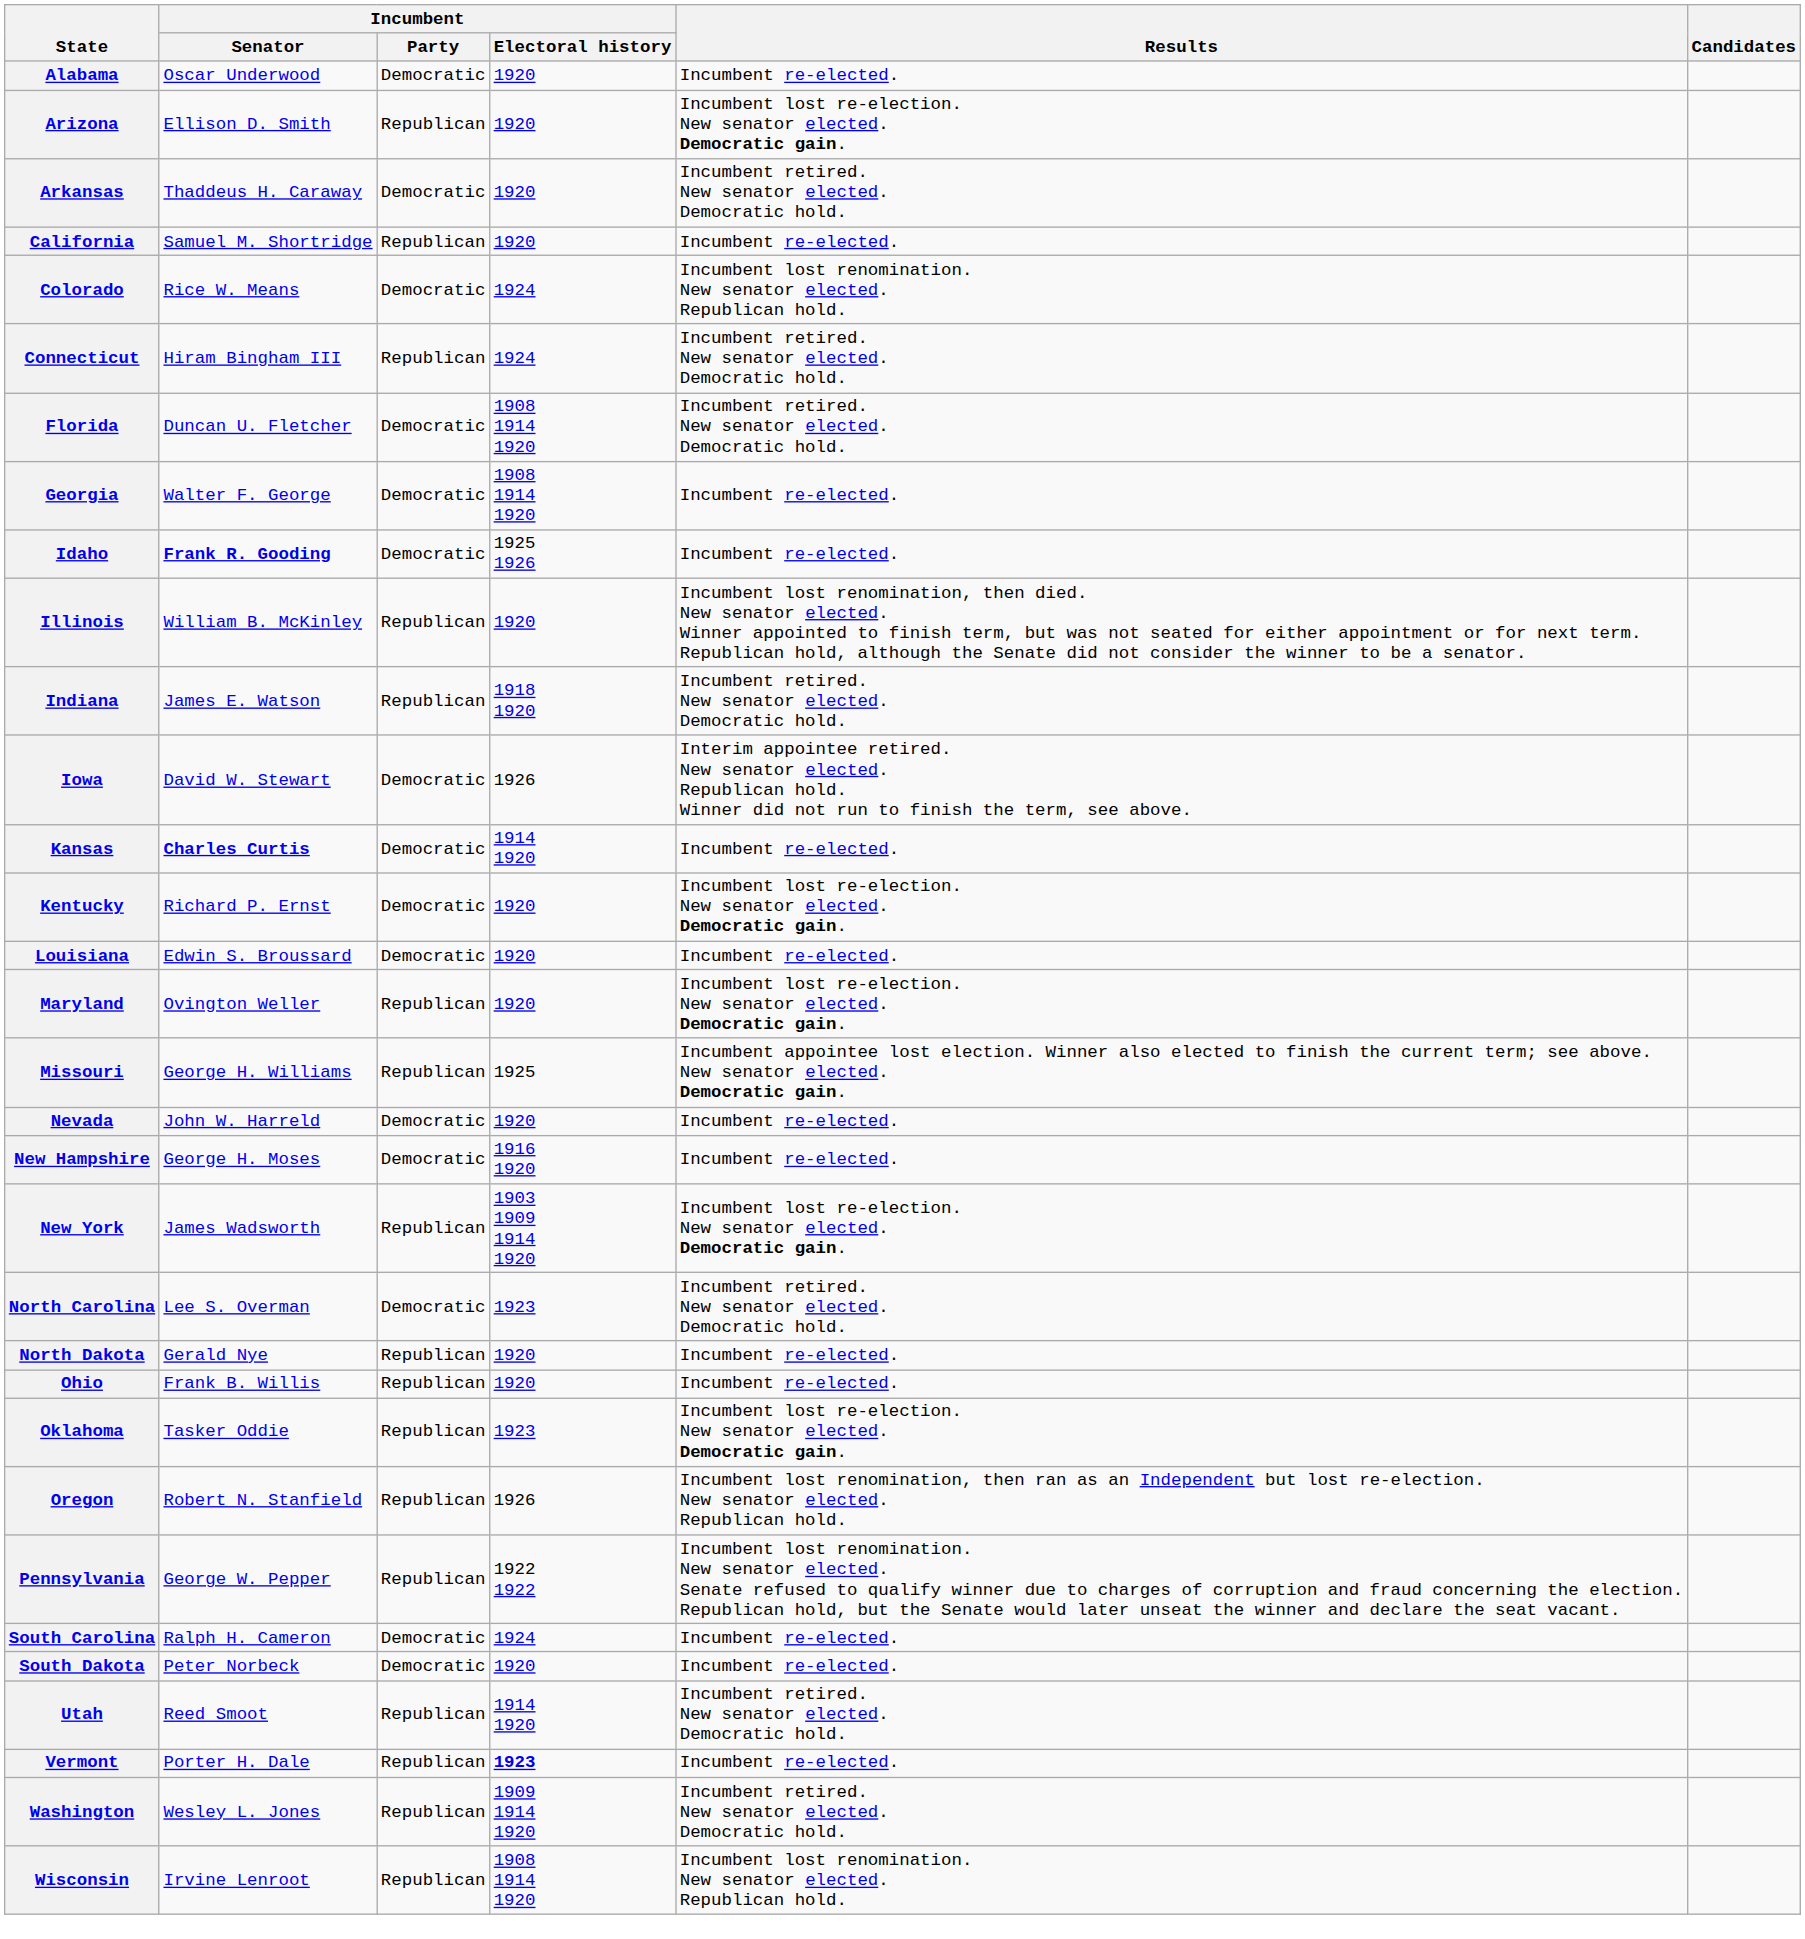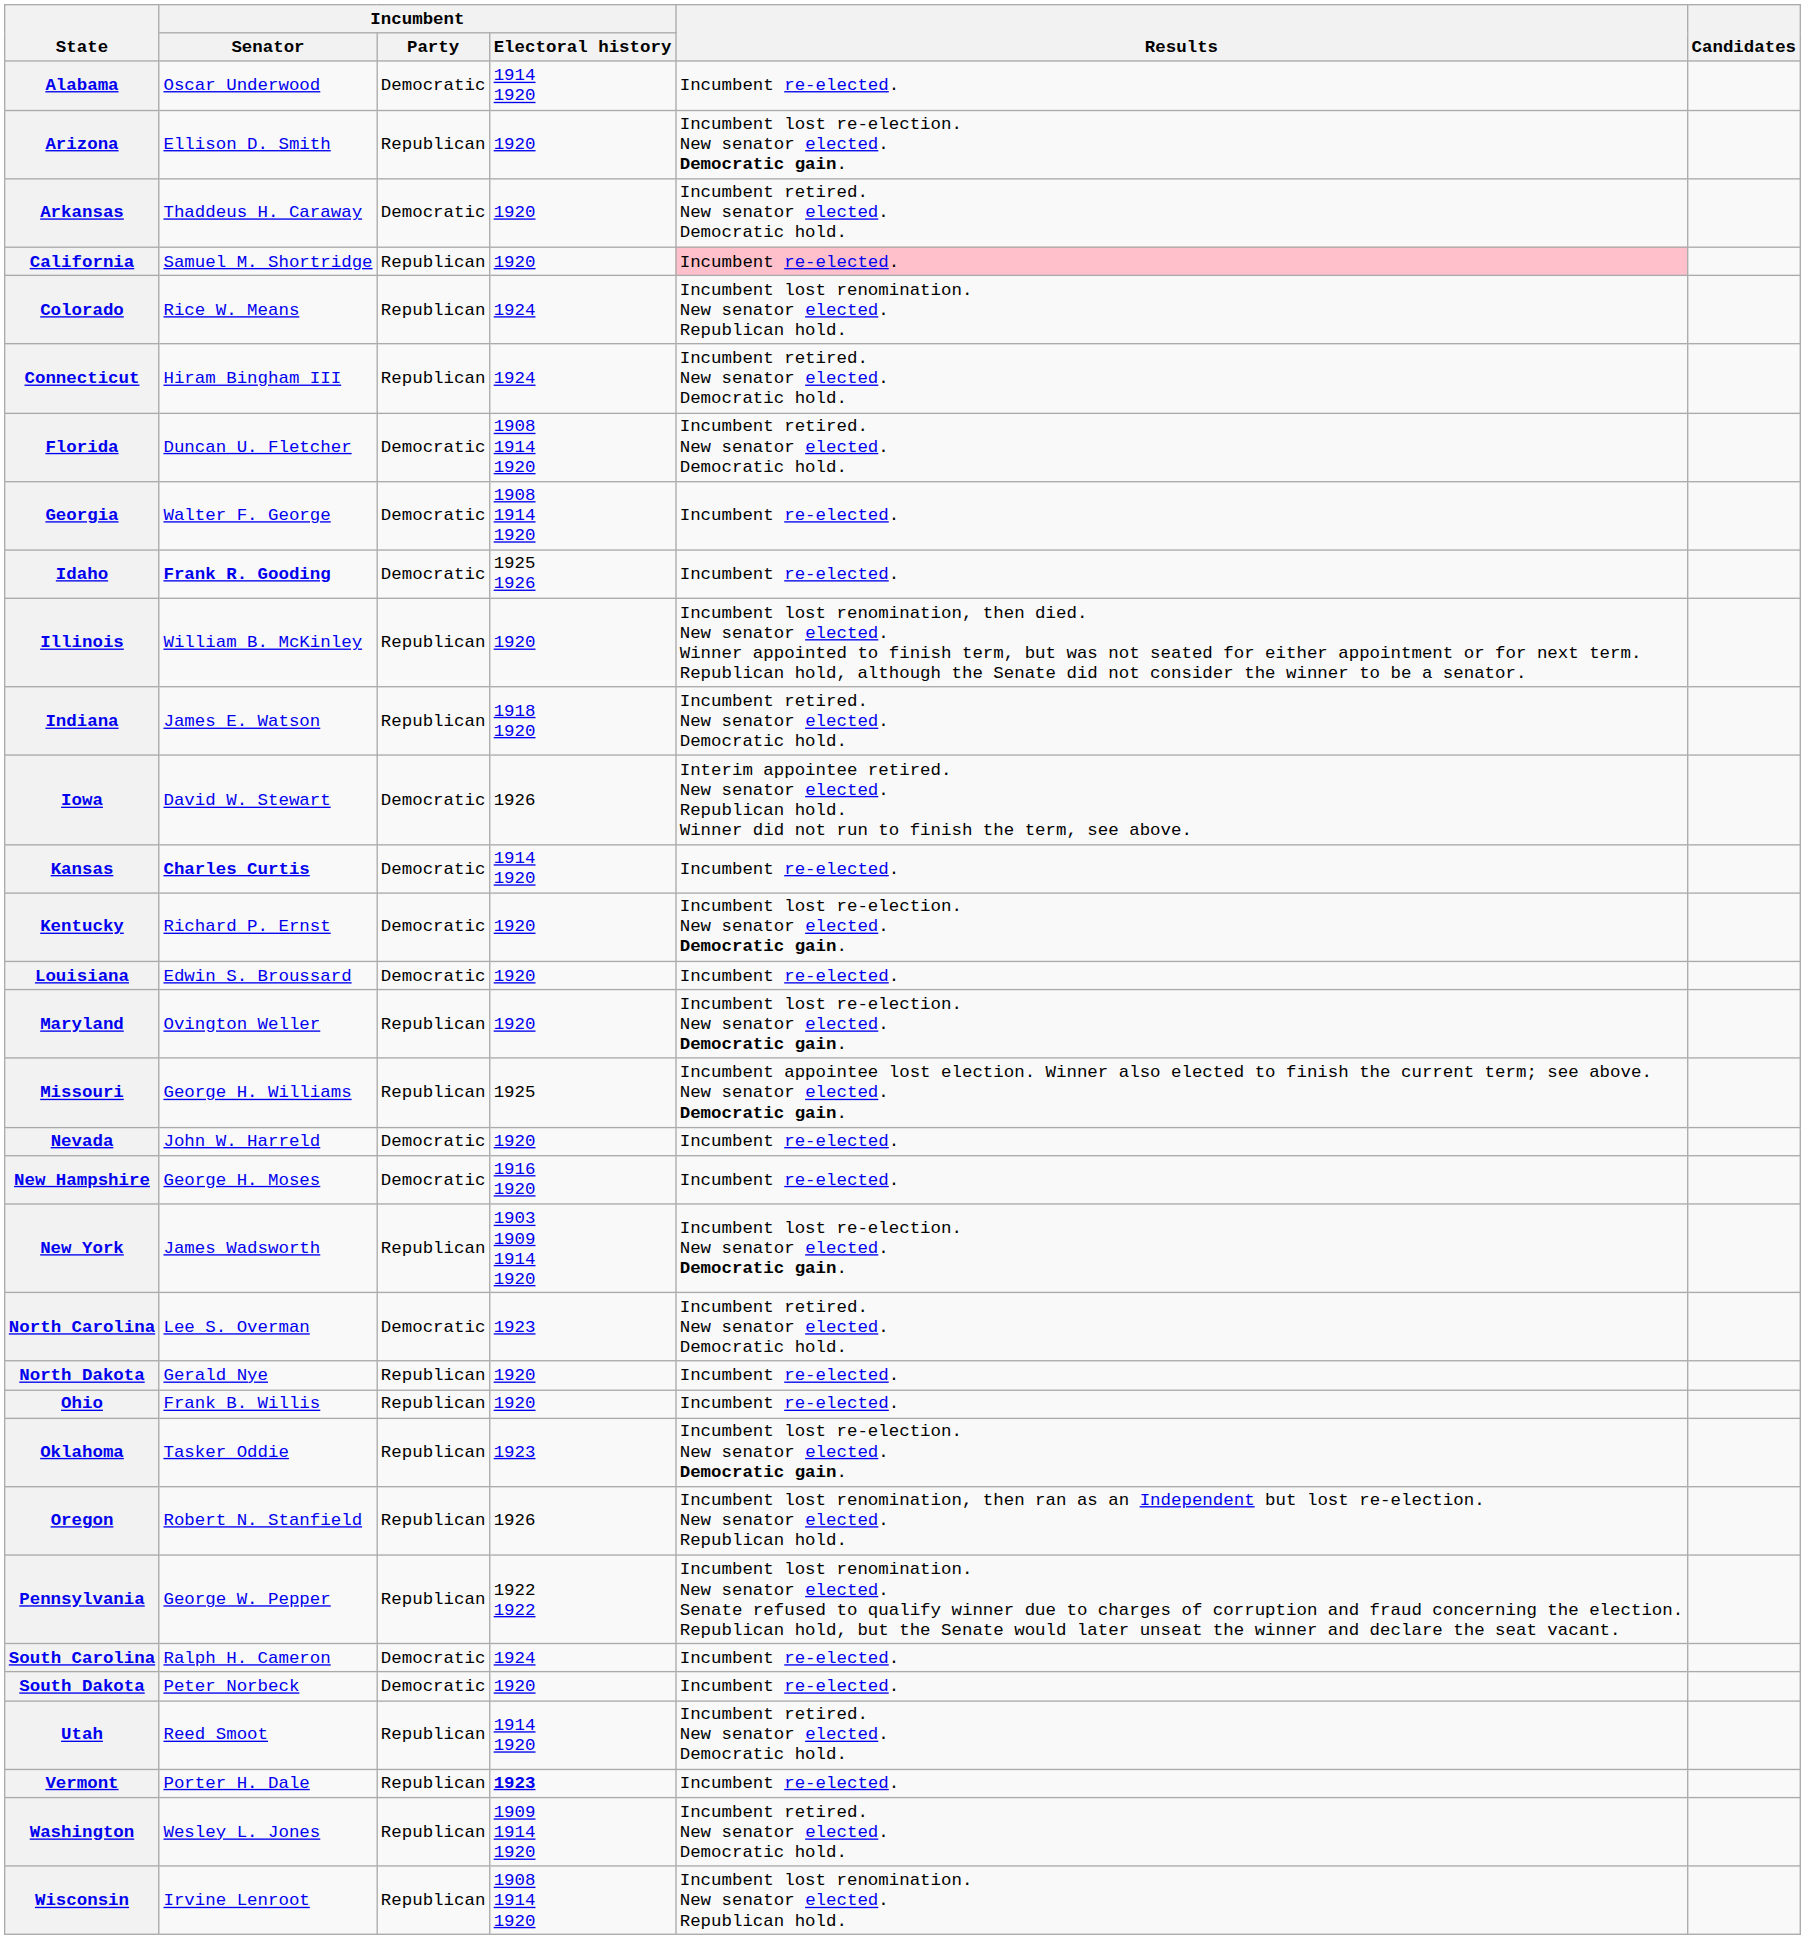Alabama | Incumbent / Electoral history: 1920 -> 1914 1920
California | Results: no background -> pink background
Colorado | Incumbent / Party: Democratic -> Republican
